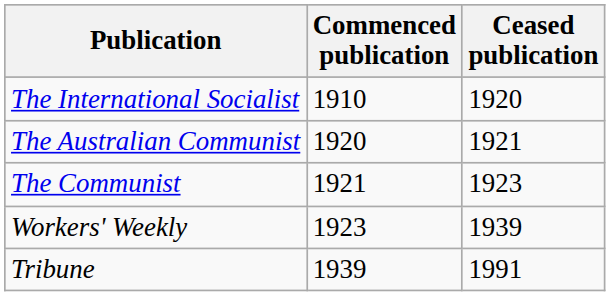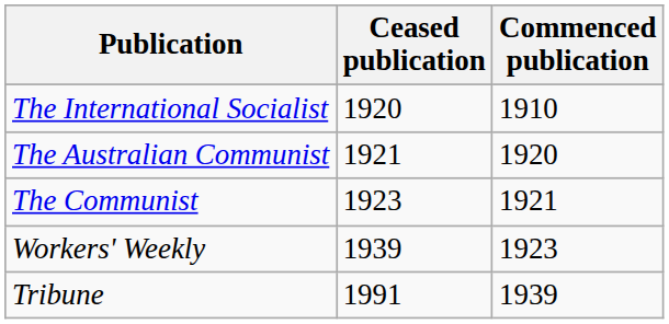columns swapped: Commenced publication <-> Ceased publication
